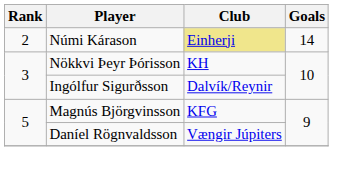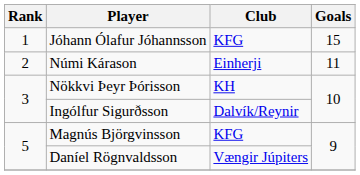+ row: 1 | Jóhann Ólafur Jóhannsson | KFG | 15
Númi Kárason | Club: khaki background -> no background
Númi Kárason | Goals: 14 -> 11
